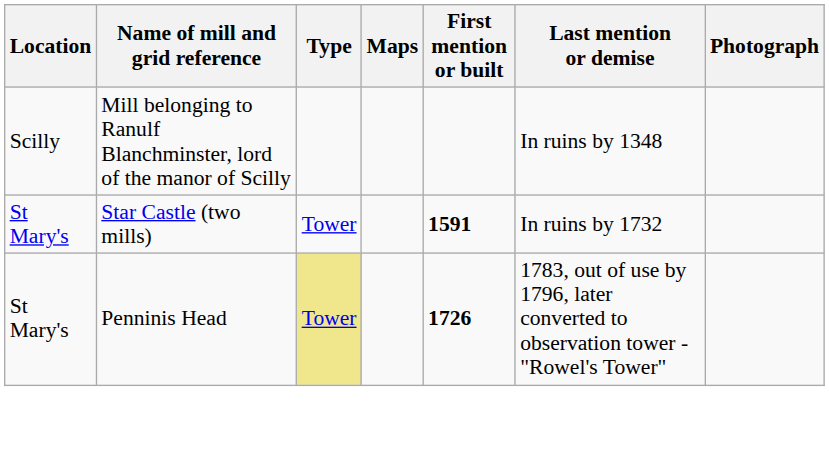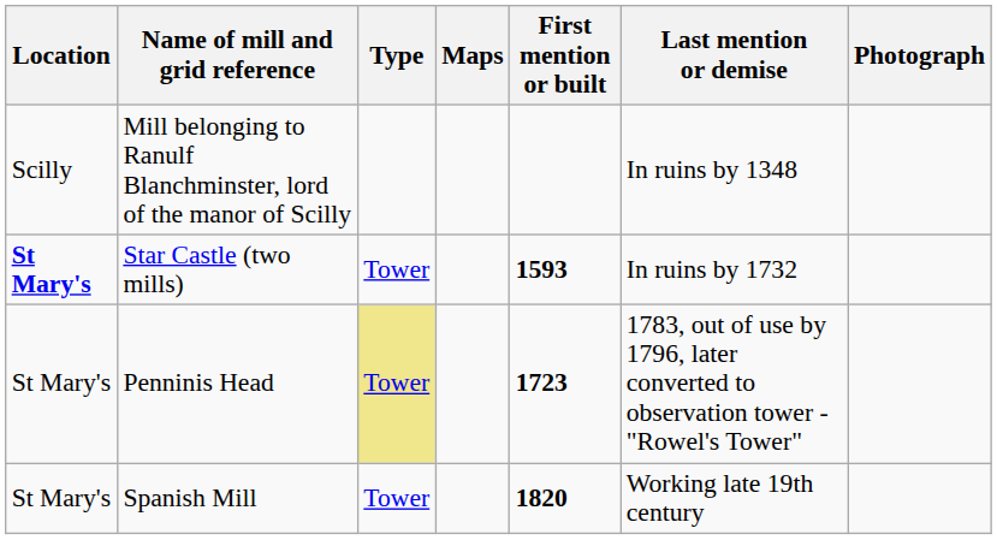Star Castle (two mills) | Location: normal -> bold
Star Castle (two mills) | First mention or built: 1591 -> 1593
Penninis Head | First mention or built: 1726 -> 1723
+ row: St Mary's | Spanish Mill | Tower | 1820 | Working late 19th century
